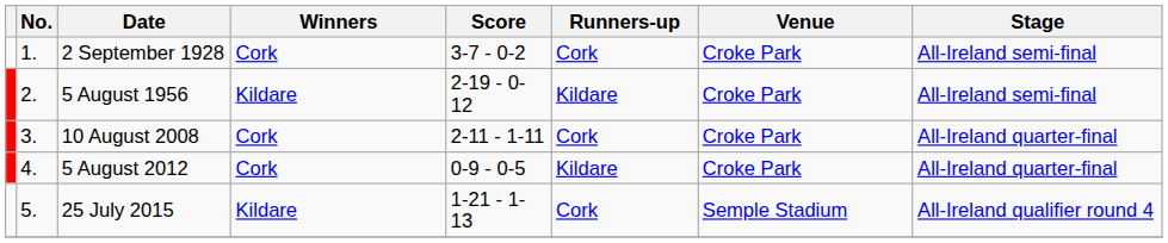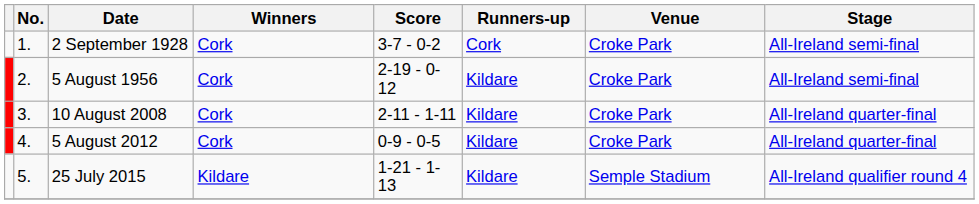5 August 1956 | Winners: Kildare -> Cork
10 August 2008 | Runners-up: Cork -> Kildare
25 July 2015 | Runners-up: Cork -> Kildare
